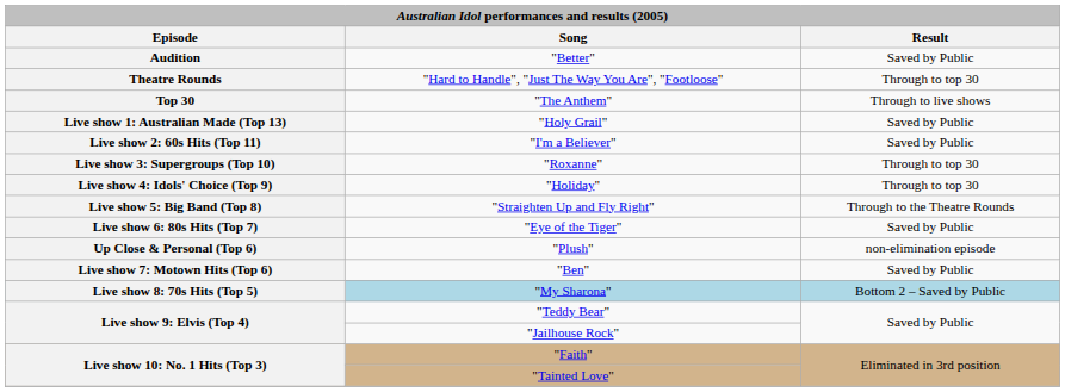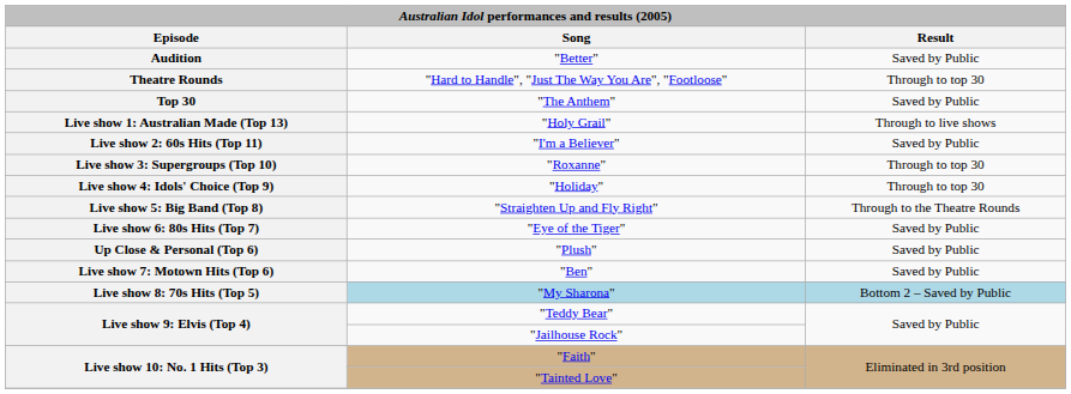"The Anthem" | Result: Through to live shows -> Saved by Public
"Holy Grail" | Result: Saved by Public -> Through to live shows
"Plush" | Result: non-elimination episode -> Saved by Public
